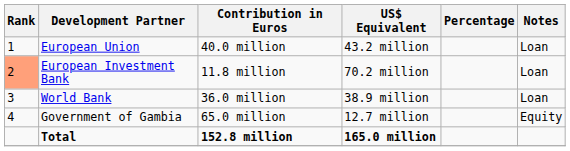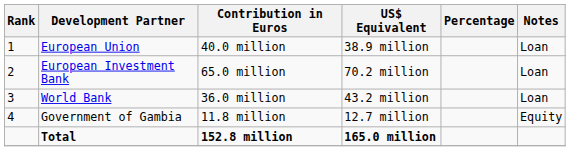European Union | US$ Equivalent: 43.2 million -> 38.9 million
European Investment Bank | Rank: lightsalmon background -> no background
European Investment Bank | Contribution in Euros: 11.8 million -> 65.0 million
World Bank | US$ Equivalent: 38.9 million -> 43.2 million
Government of Gambia | Contribution in Euros: 65.0 million -> 11.8 million
